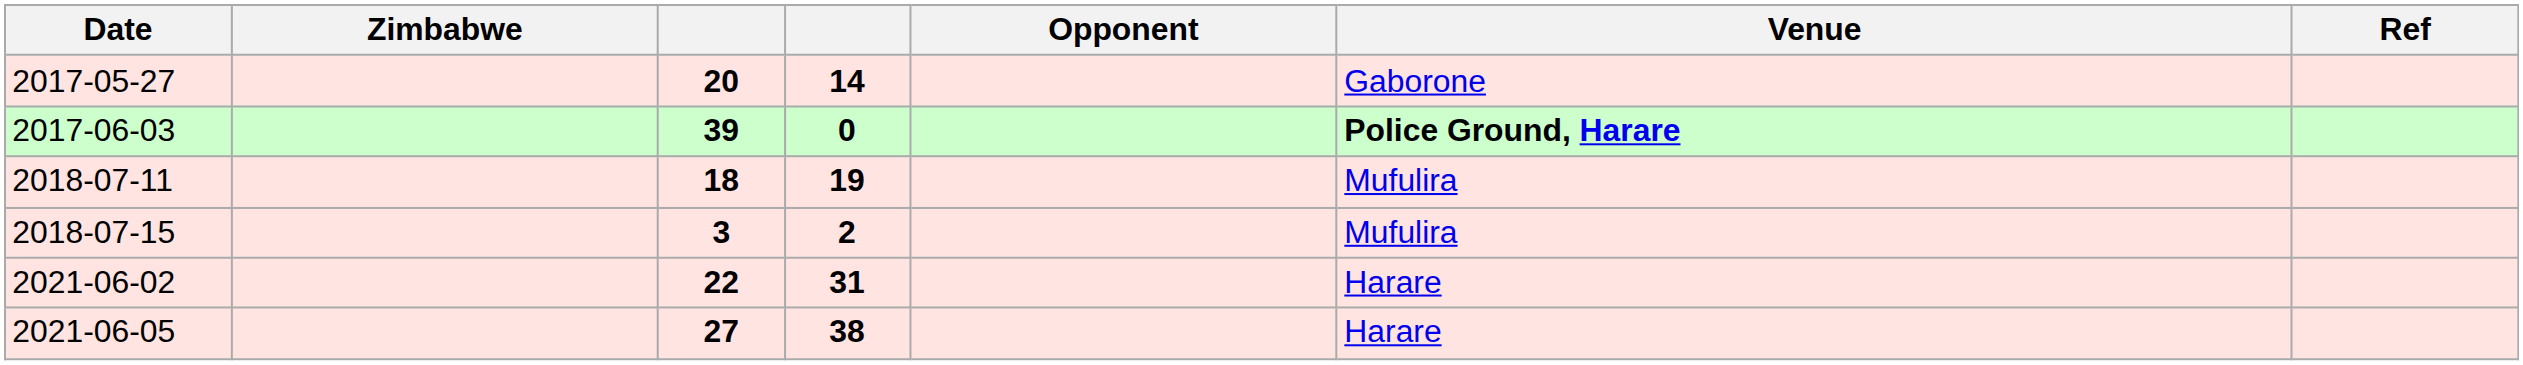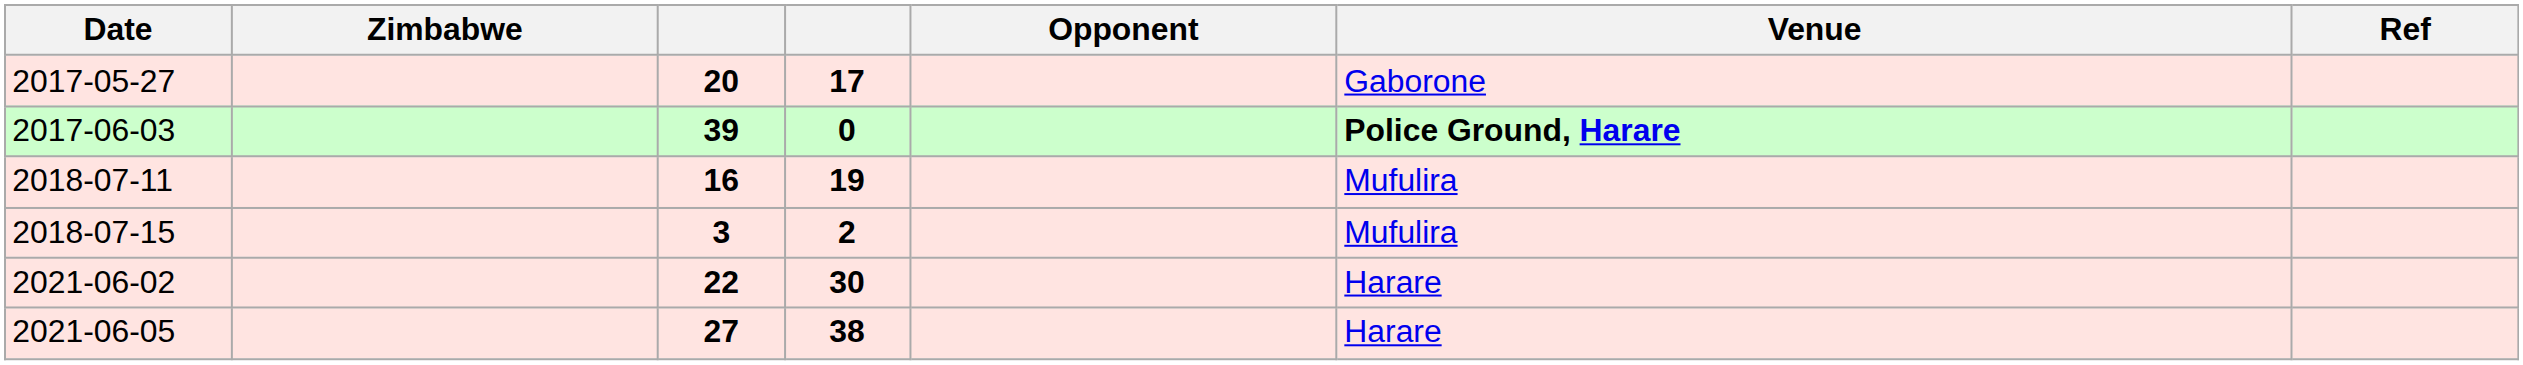2017-05-27 | column 4: 14 -> 17
2018-07-11 | column 3: 18 -> 16
2021-06-02 | column 4: 31 -> 30
